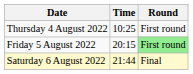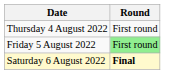- column: Time | 10:25 | 20:15 | 21:44
Saturday 6 August 2022 | Round: normal -> bold
